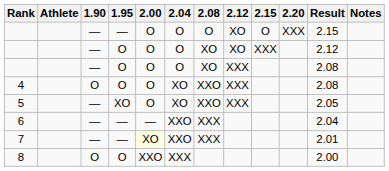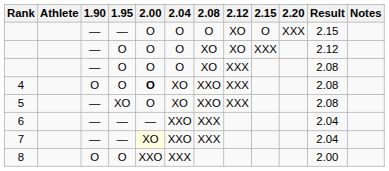4 | 2.00: normal -> bold
5 | Result: 2.05 -> 2.08
7 | Result: 2.01 -> 2.04
